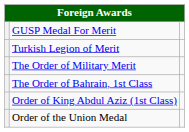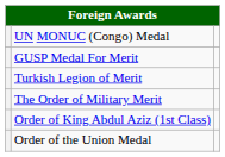+ row: UN MONUC (Congo) Medal
- row: The Order of Bahrain, 1st Class
